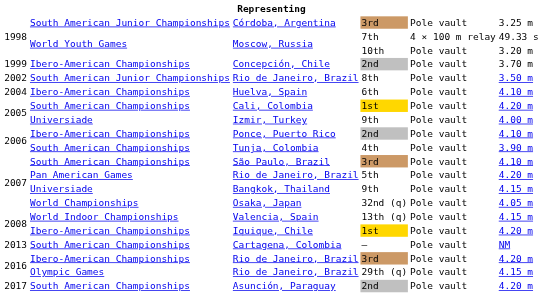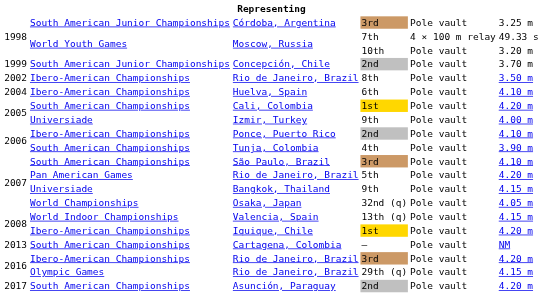Concepción, Chile | column 2: Ibero-American Championships -> South American Junior Championships
Rio de Janeiro, Brazil / 8th | column 2: South American Junior Championships -> Ibero-American Championships
